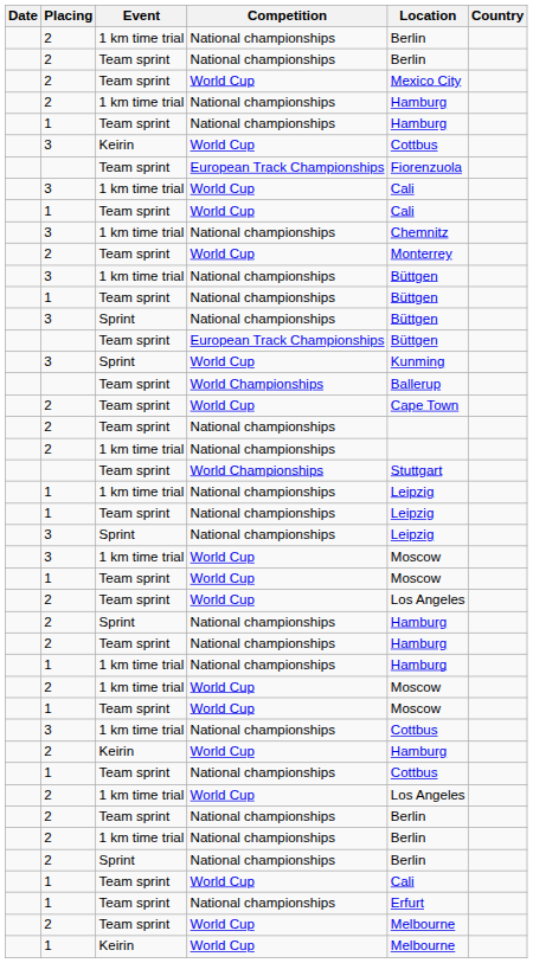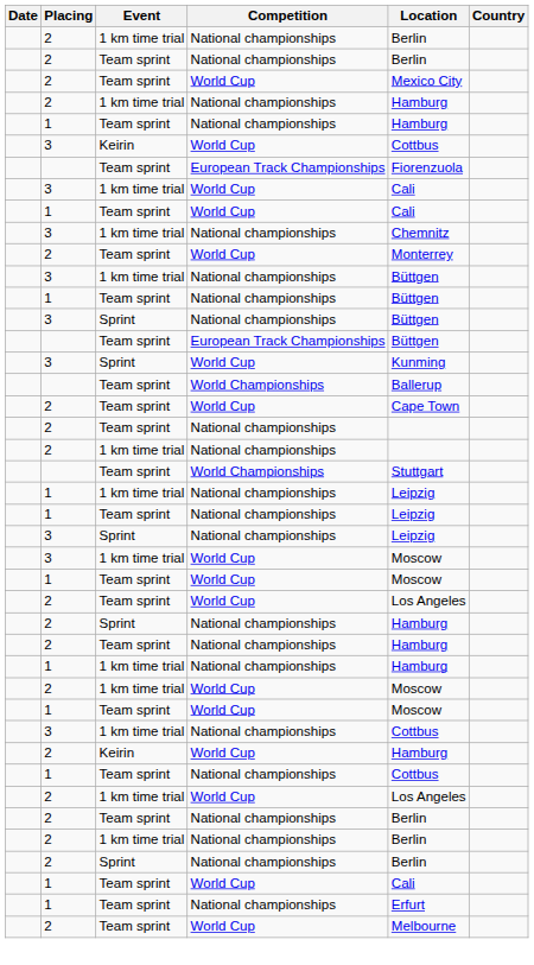- row: 1 | Keirin | World Cup | Melbourne
